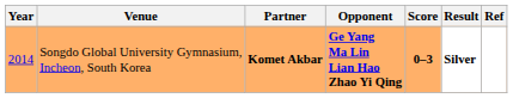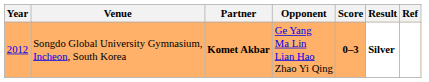Songdo Global University Gymnasium, Incheon, South Korea | Year: 2014 -> 2012
Songdo Global University Gymnasium, Incheon, South Korea | Opponent: bold -> normal
